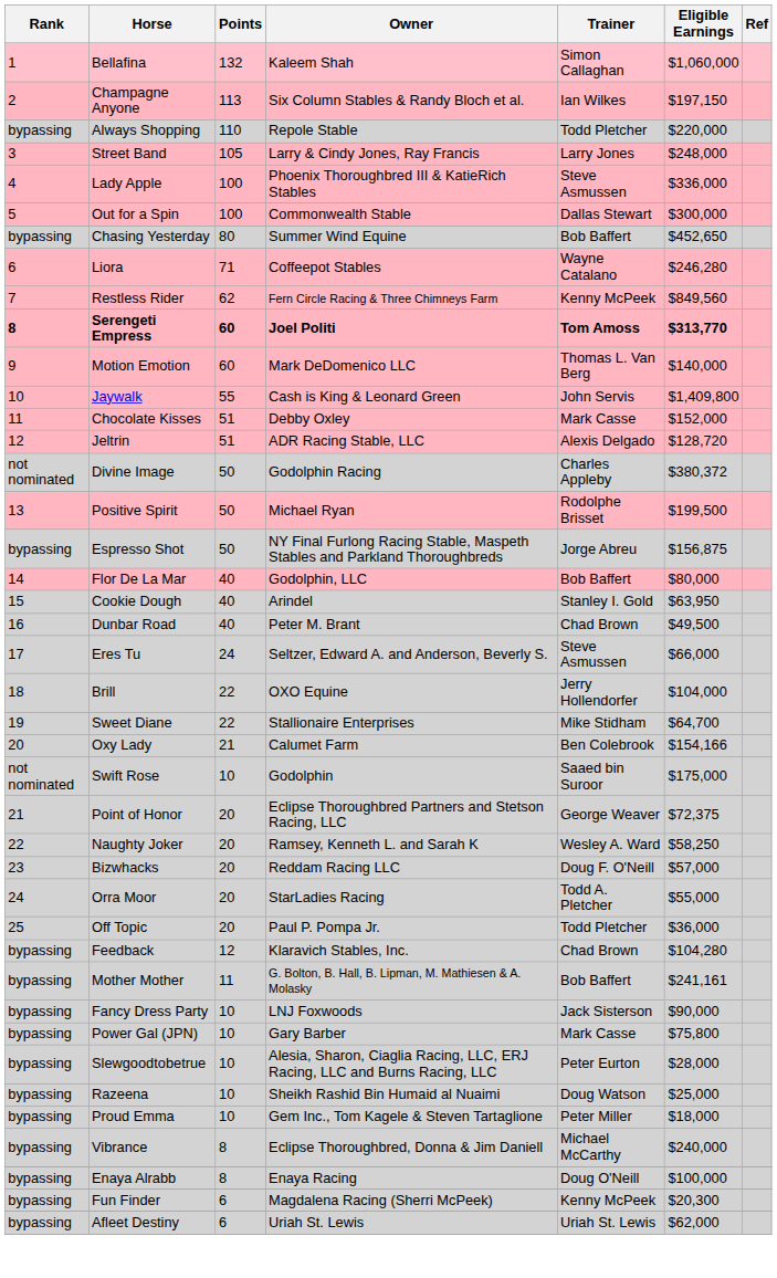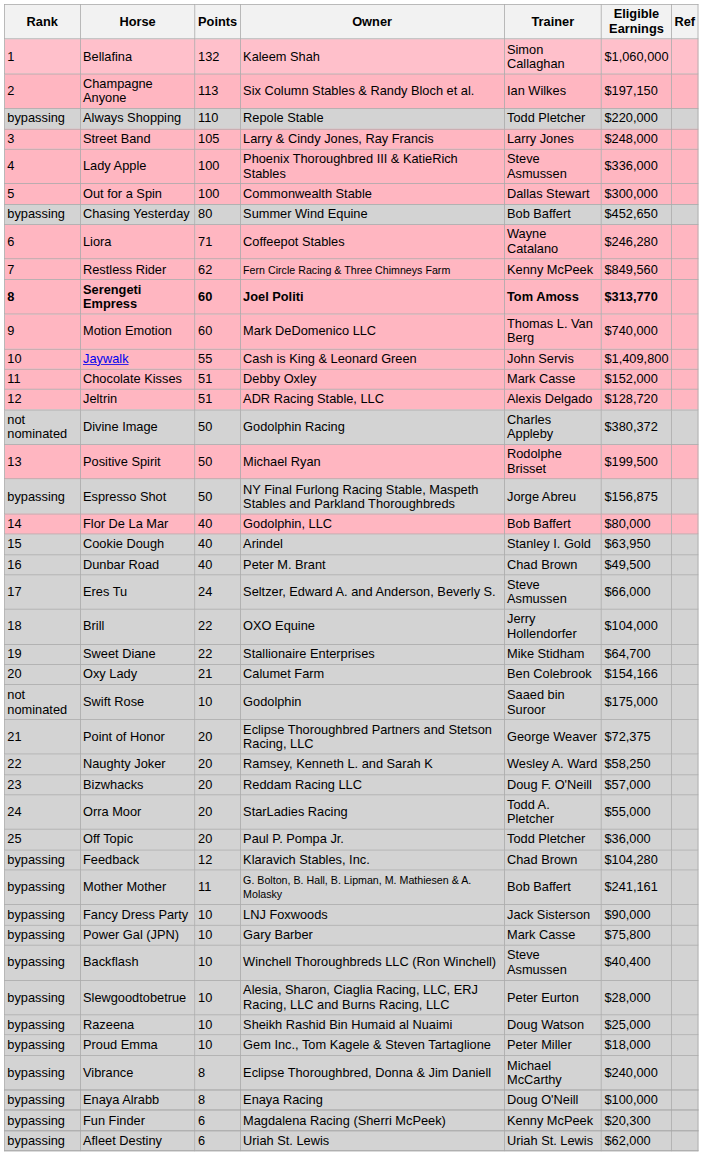Motion Emotion | Eligible Earnings: $140,000 -> $740,000
+ row: bypassing | Backflash | 10 | Winchell Thoroughbreds LLC (Ron Winchell) | Steve Asmussen | $40,400
